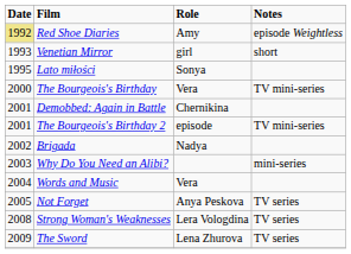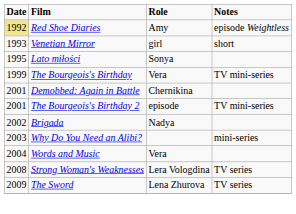The Bourgeois's Birthday | Date: 2000 -> 1999
- row: 2005 | Not Forget | Anya Peskova | TV series
